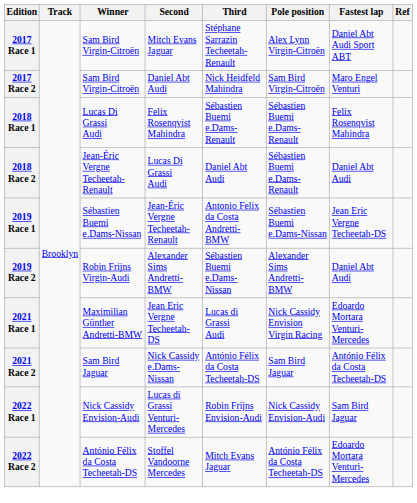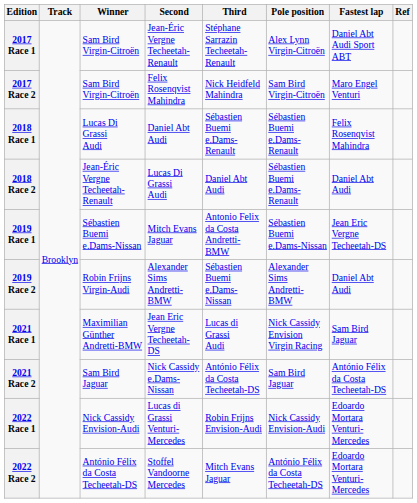2017 Race 1 | Second: Mitch Evans Jaguar -> Jean-Éric Vergne Techeetah-Renault
2017 Race 2 | Second: Daniel Abt Audi -> Felix Rosenqvist Mahindra
2018 Race 1 | Second: Felix Rosenqvist Mahindra -> Daniel Abt Audi
2019 Race 1 | Second: Jean-Éric Vergne Techeetah-Renault -> Mitch Evans Jaguar
2021 Race 1 | Fastest lap: Edoardo Mortara Venturi-Mercedes -> Sam Bird Jaguar
2022 Race 1 | Fastest lap: Sam Bird Jaguar -> Edoardo Mortara Venturi-Mercedes
